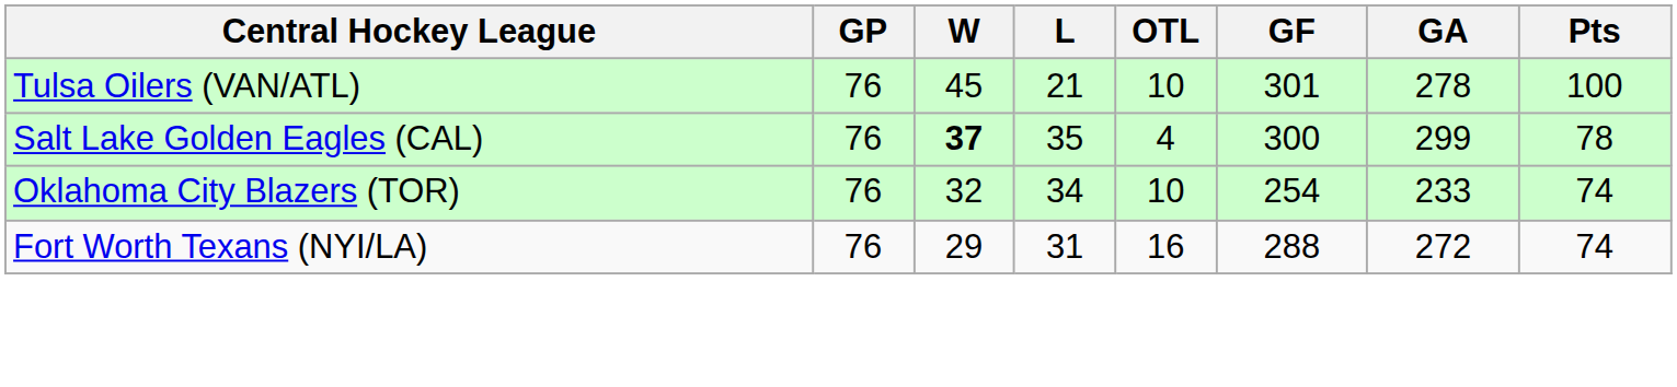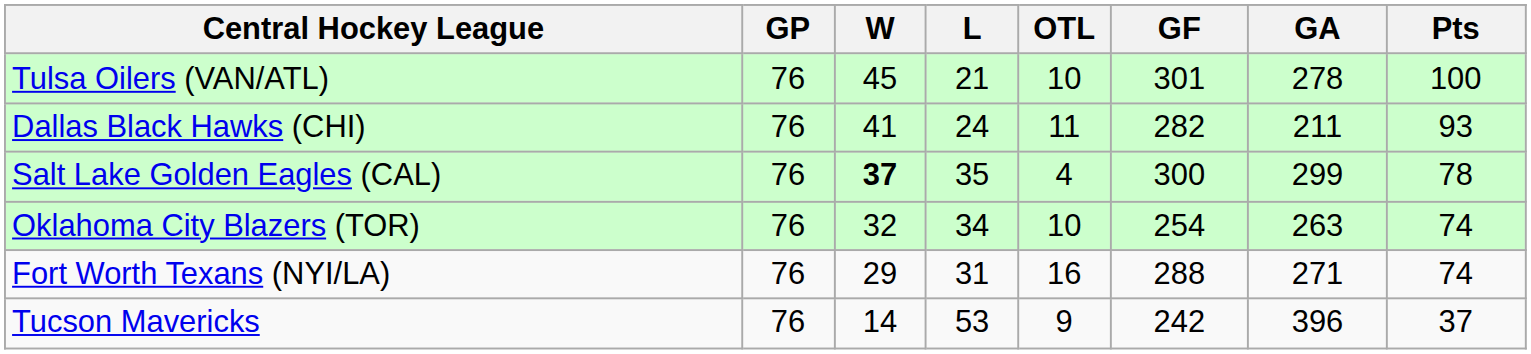+ row: Dallas Black Hawks (CHI) | 76 | 41 | 24 | 11 | 282 | 211 | 93
Oklahoma City Blazers (TOR) | GA: 233 -> 263
Fort Worth Texans (NYI/LA) | GA: 272 -> 271
+ row: Tucson Mavericks | 76 | 14 | 53 | 9 | 242 | 396 | 37
